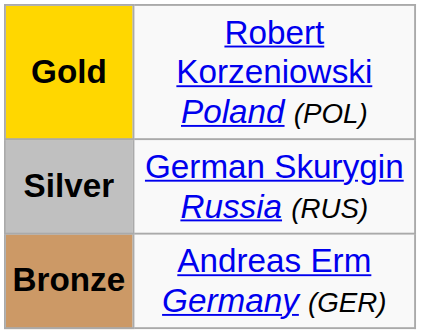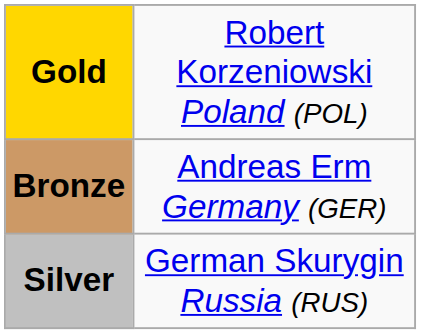rows swapped: Silver <-> Bronze
